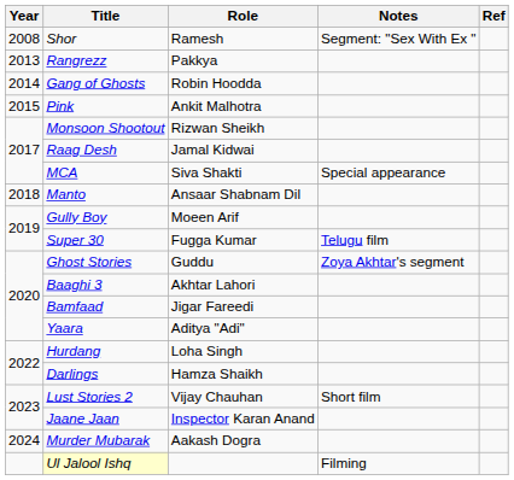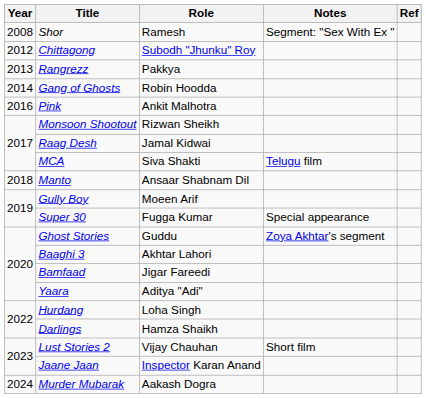+ row: 2012 | Chittagong | Subodh "Jhunku" Roy
Pink | Year: 2015 -> 2016
MCA | Notes: Special appearance -> Telugu film
Super 30 | Notes: Telugu film -> Special appearance
- row: Ul Jalool Ishq | Filming
